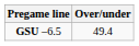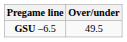GSU –6.5 | Over/under: 49.4 -> 49.5
